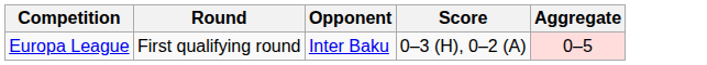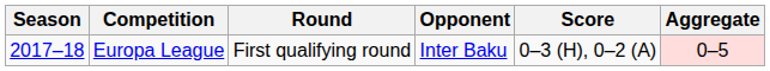+ column: Season | 2017–18
